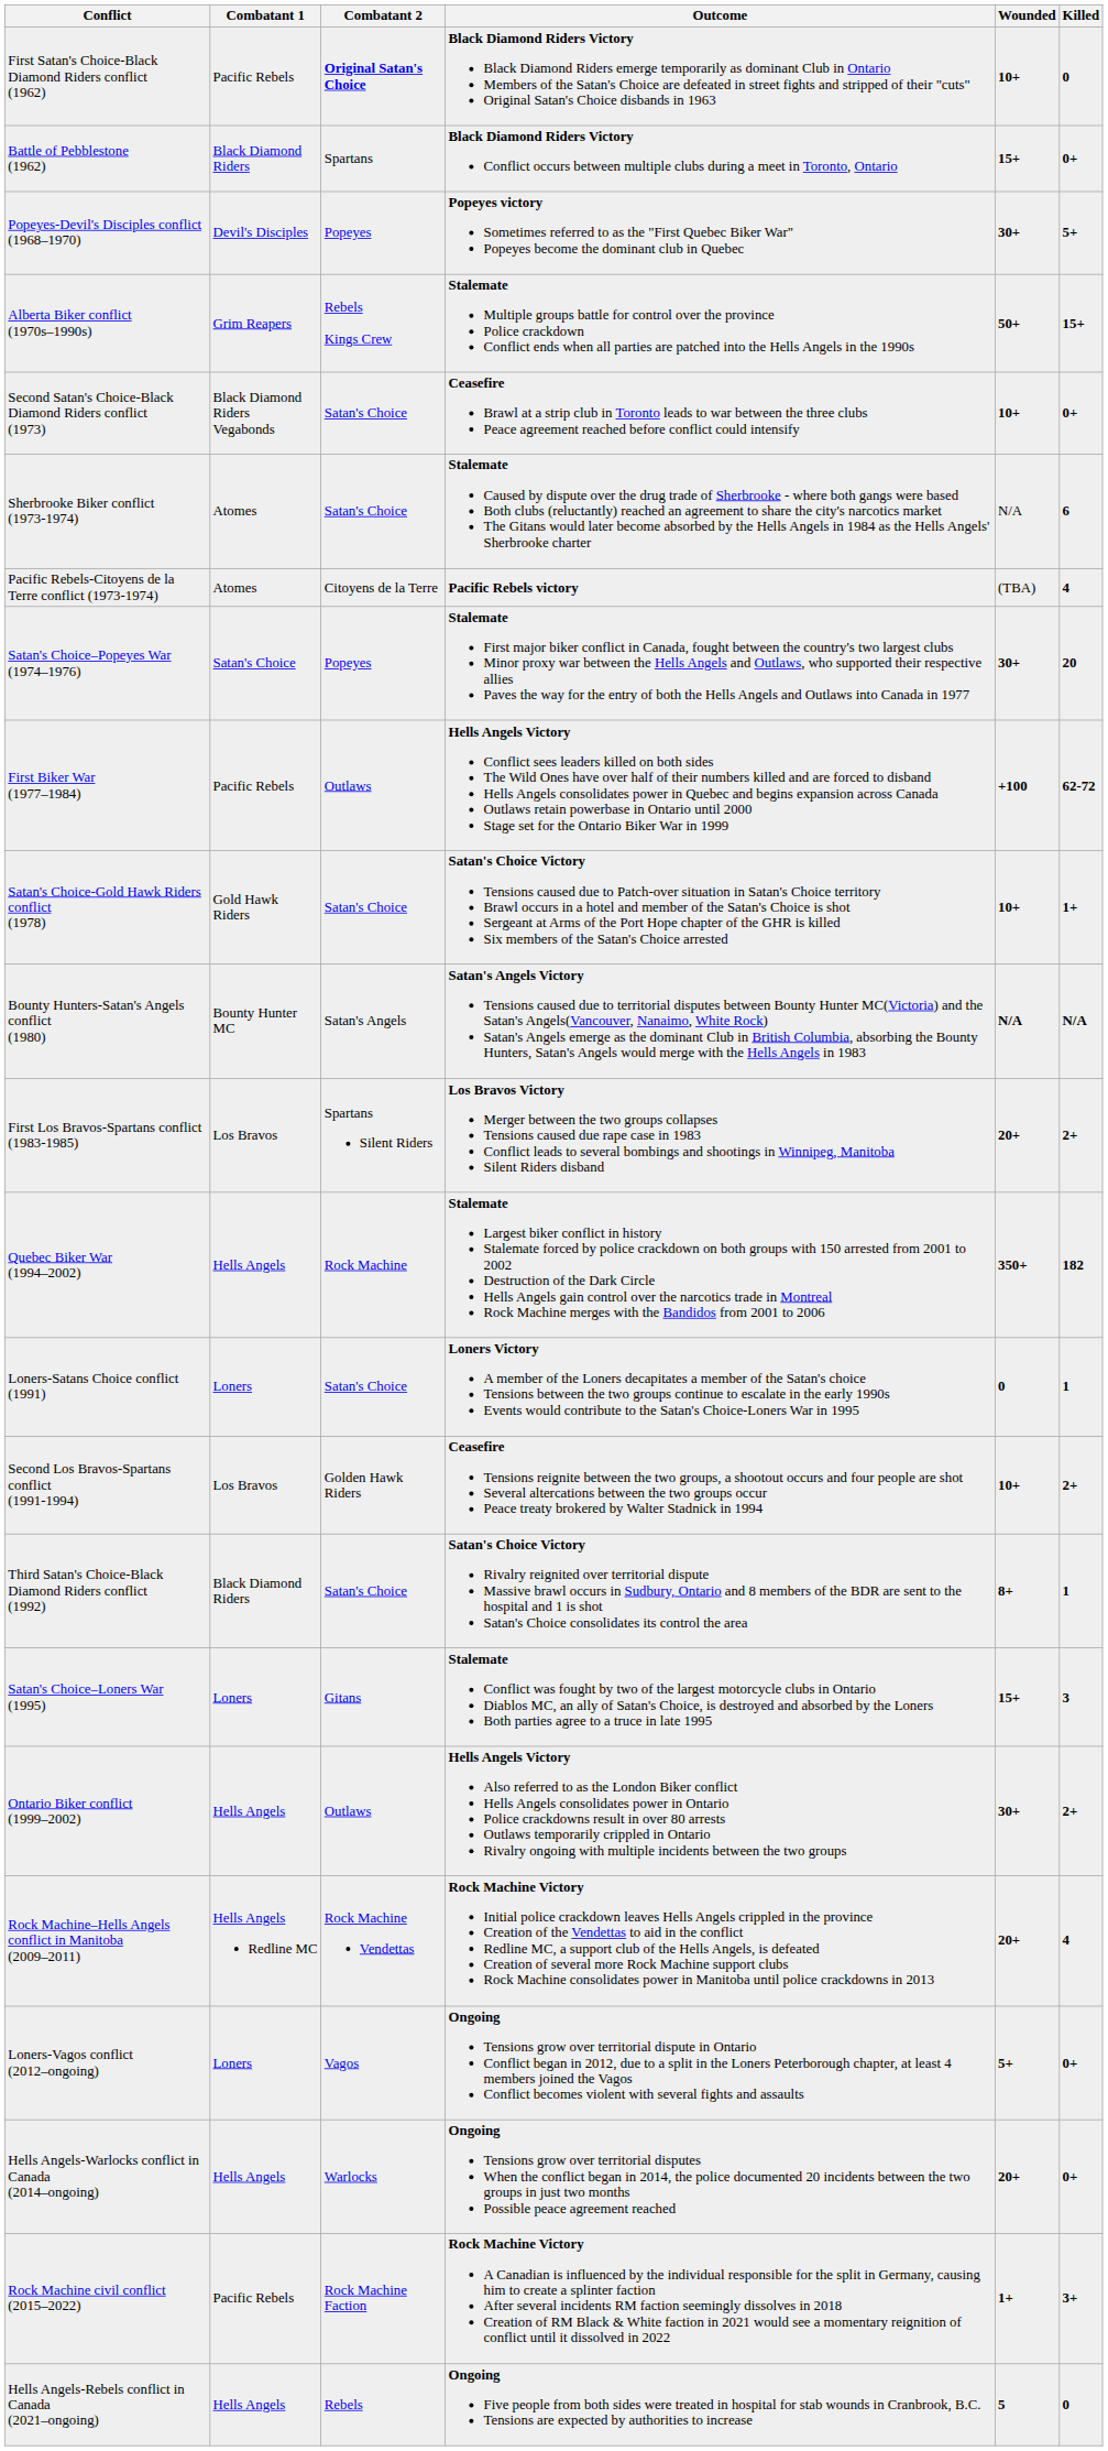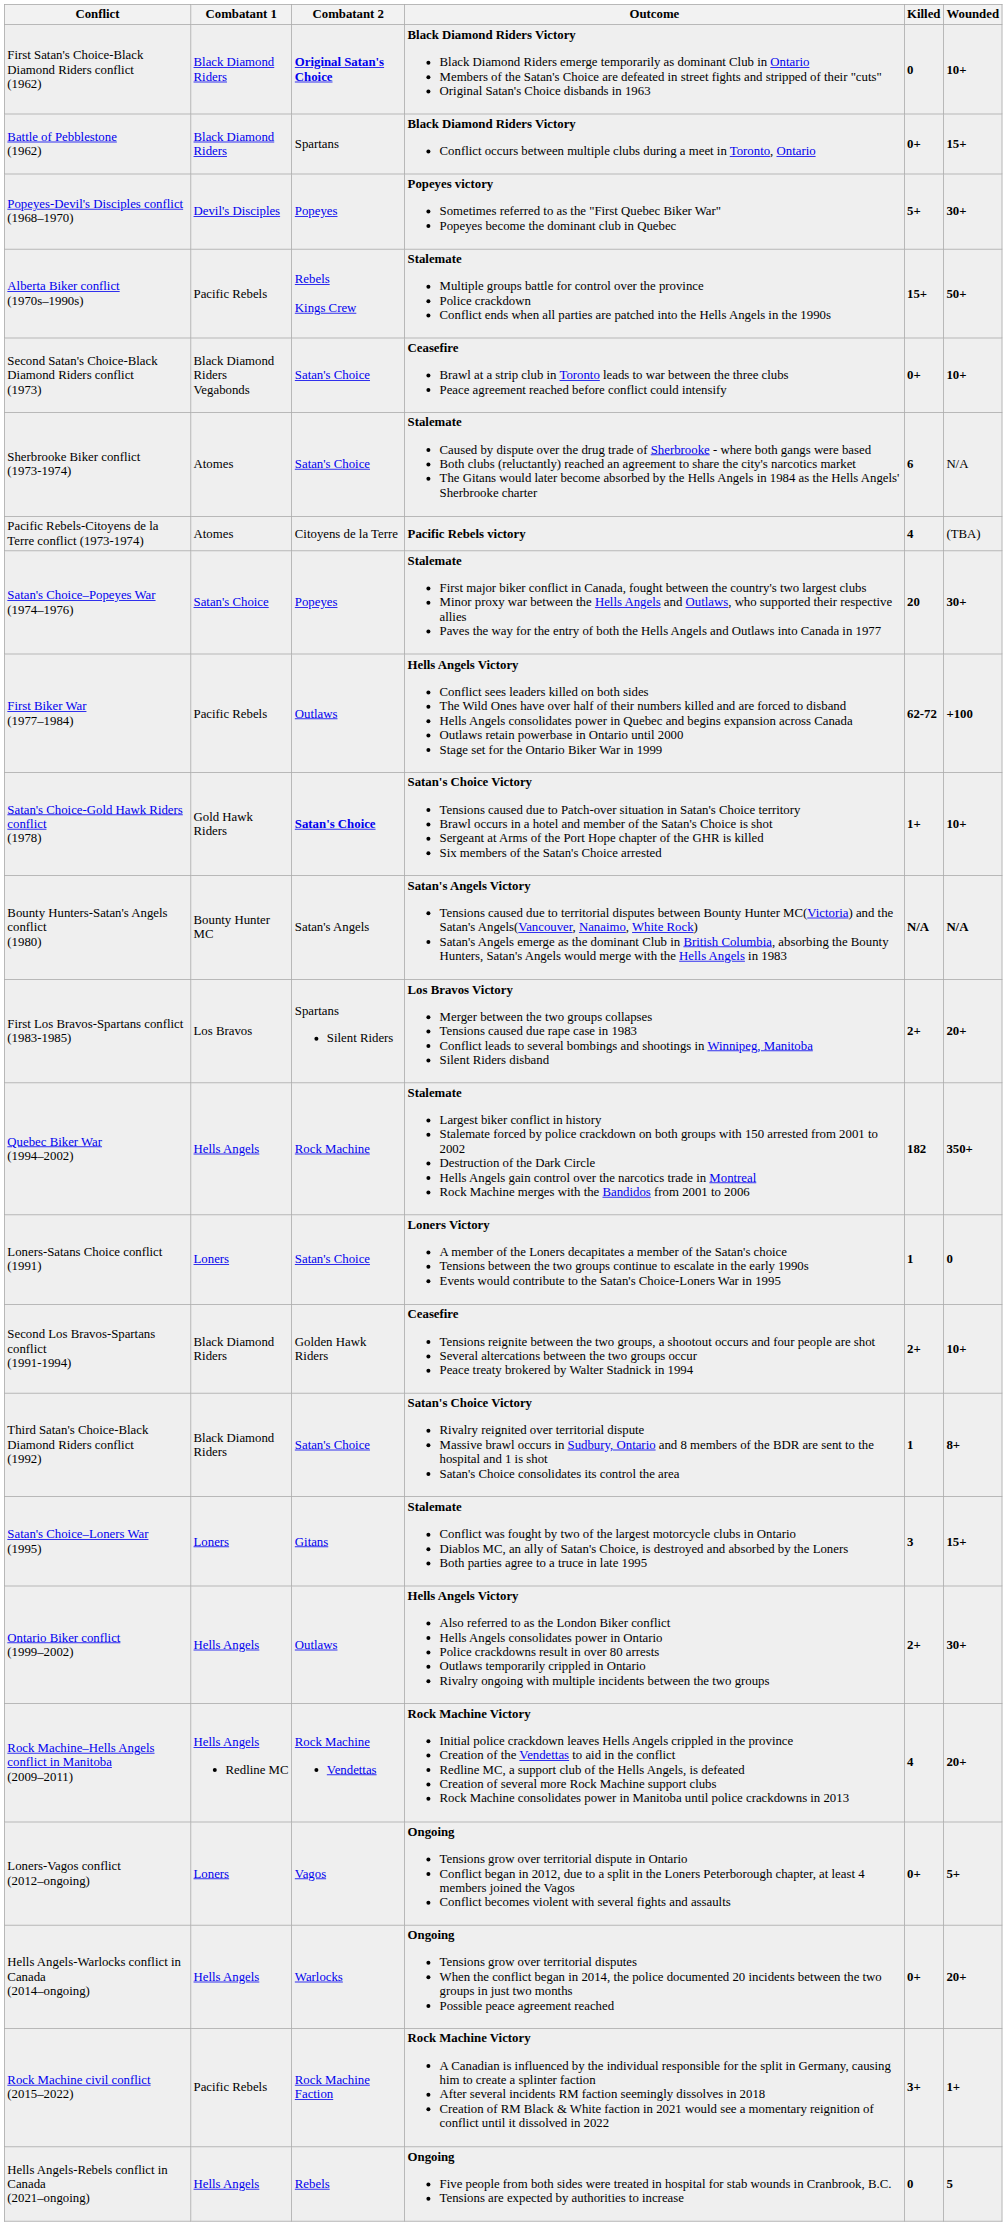columns swapped: Killed <-> Wounded
First Satan's Choice-Black Diamond Riders conflict (1962) | Combatant 1: Pacific Rebels -> Black Diamond Riders
Alberta Biker conflict (1970s–1990s) | Combatant 1: Grim Reapers -> Pacific Rebels
Satan's Choice-Gold Hawk Riders conflict (1978) | Combatant 2: normal -> bold
Second Los Bravos-Spartans conflict (1991-1994) | Combatant 1: Los Bravos -> Black Diamond Riders
